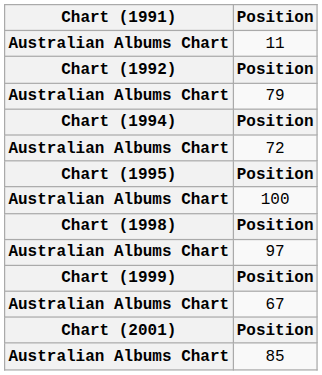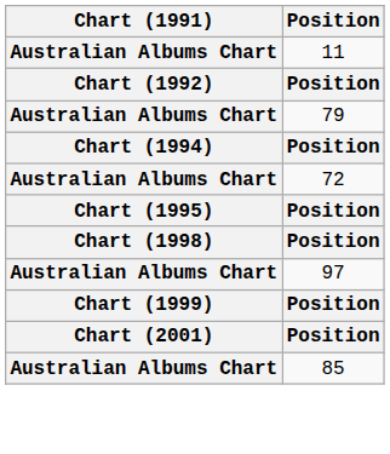- row: Australian Albums Chart | 100
- row: Australian Albums Chart | 67
